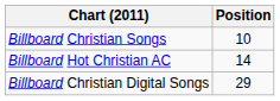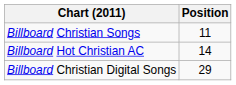Billboard Christian Songs | Position: 10 -> 11
